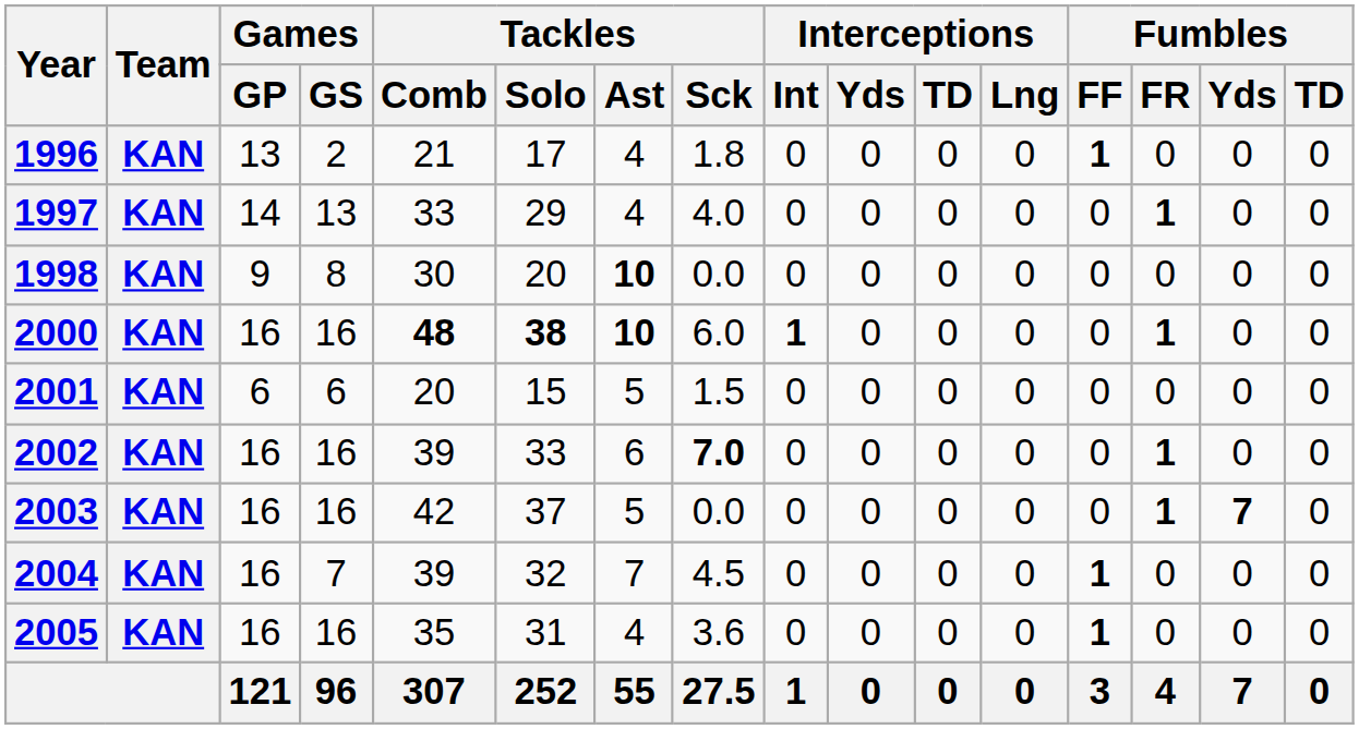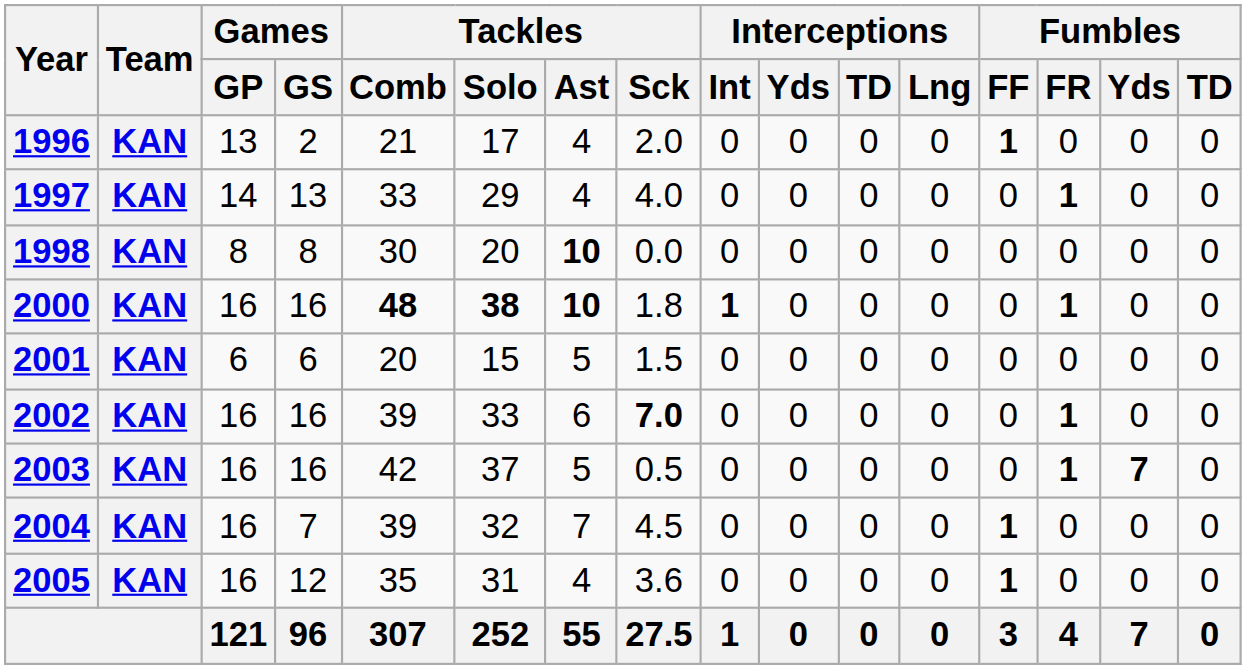1996 | Tackles / Sck: 1.8 -> 2.0
1998 | Games / GP: 9 -> 8
2000 | Tackles / Sck: 6.0 -> 1.8
2003 | Tackles / Sck: 0.0 -> 0.5
2005 | Games / GS: 16 -> 12
